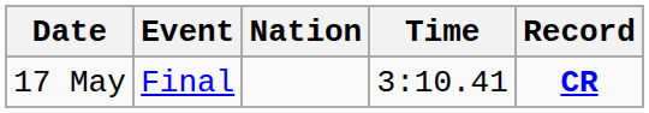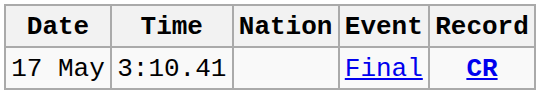columns swapped: Event <-> Time
